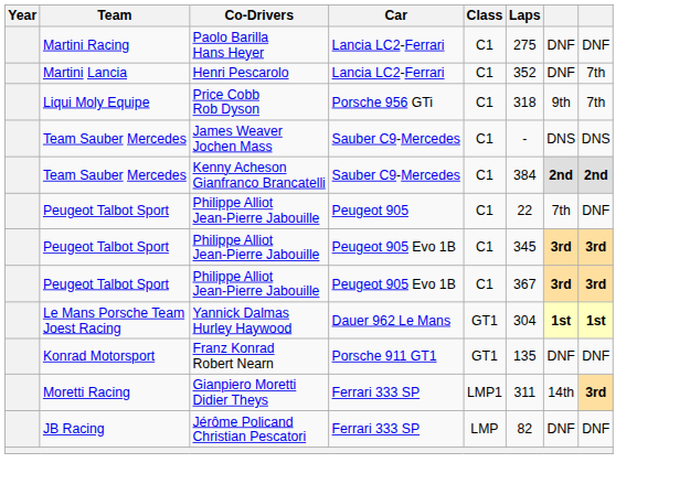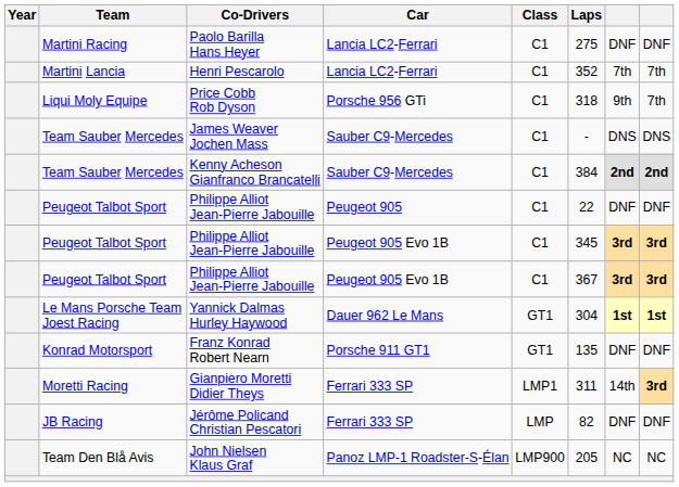Henri Pescarolo | column 7: DNF -> 7th
Philippe Alliot Jean-Pierre Jabouille / Peugeot 905 | column 7: 7th -> DNF
+ row: Team Den Blå Avis | John Nielsen Klaus Graf | Panoz LMP-1 Roadster-S-Élan | LMP900 | 205 | NC | NC
